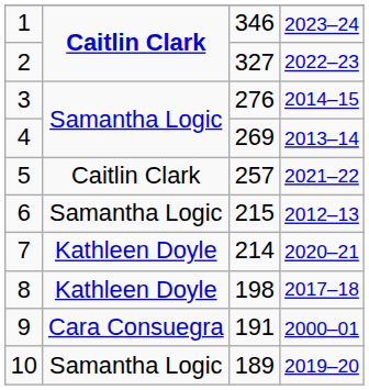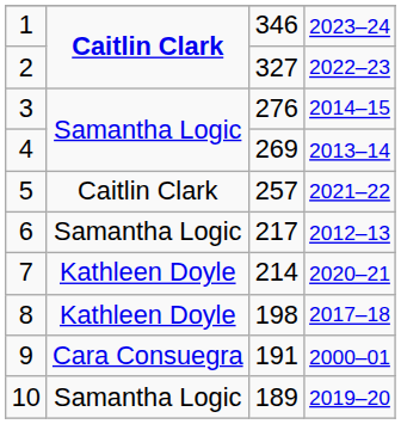6 | column 3: 215 -> 217
